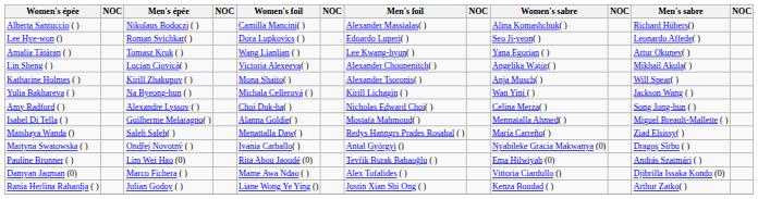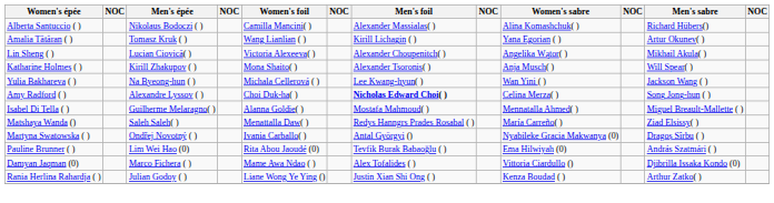- row: Lee Hye-won () | Roman Svichkar( ) | Dora Lupkovics ( ) | Edoardo Luperi( ) | Seo Ji-yeon( ) | Leonardo Affede( )
Amalia Tătăran ( ) | Men's foil: Lee Kwang-hyun( ) -> Kirill Lichagin ( )
Yulia Bakhareva ( ) | Men's foil: Kirill Lichagin ( ) -> Lee Kwang-hyun( )
Amy Radford ( ) | Men's foil: normal -> bold
